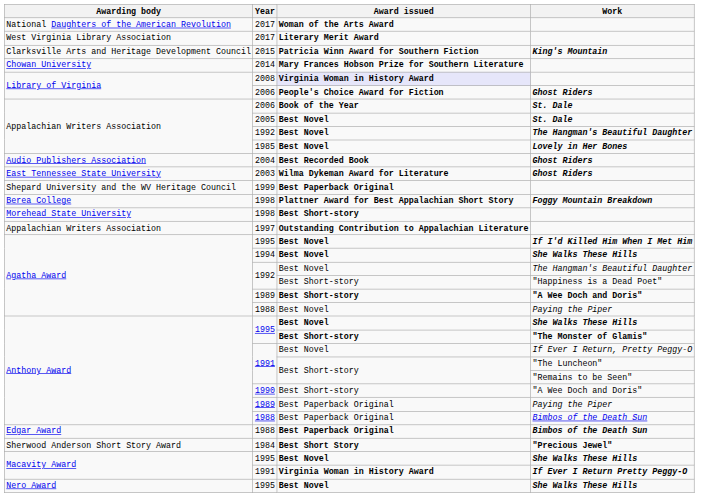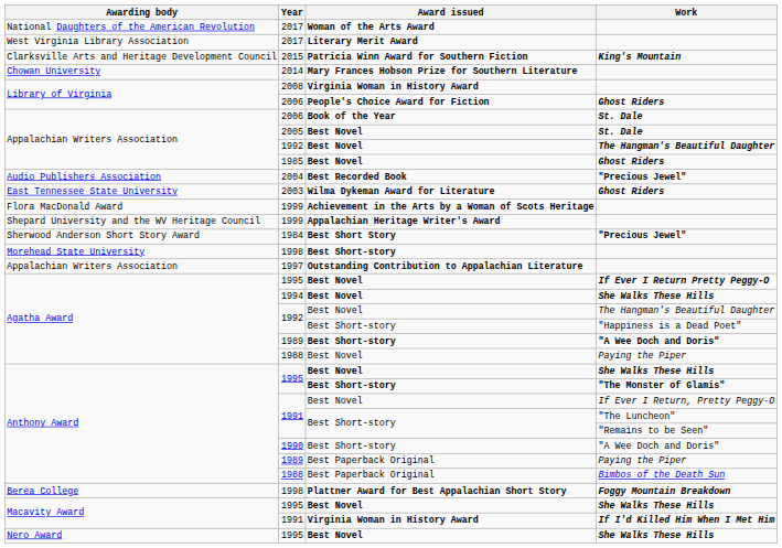2008 | Award issued: lavender background -> no background
1985 | Work: Lovely in Her Bones -> Ghost Riders
2004 | Work: Ghost Riders -> "Precious Jewel"
+ row: Flora MacDonald Award | 1999 | Achievement in the Arts by a Woman of Scots Heritage
Shepard University and the WV Heritage Council / 1999 | Award issued: Best Paperback Original -> Appalachian Heritage Writer's Award
rows swapped: Berea College / 1998 <-> 1984
Agatha Award / 1995 | Work: If I'd Killed Him When I Met Him -> If Ever I Return Pretty Peggy-O
- row: Edgar Award | 1988 | Best Paperback Original | Bimbos of the Death Sun
Macavity Award / 1991 | Work: If Ever I Return Pretty Peggy-O -> If I'd Killed Him When I Met Him
